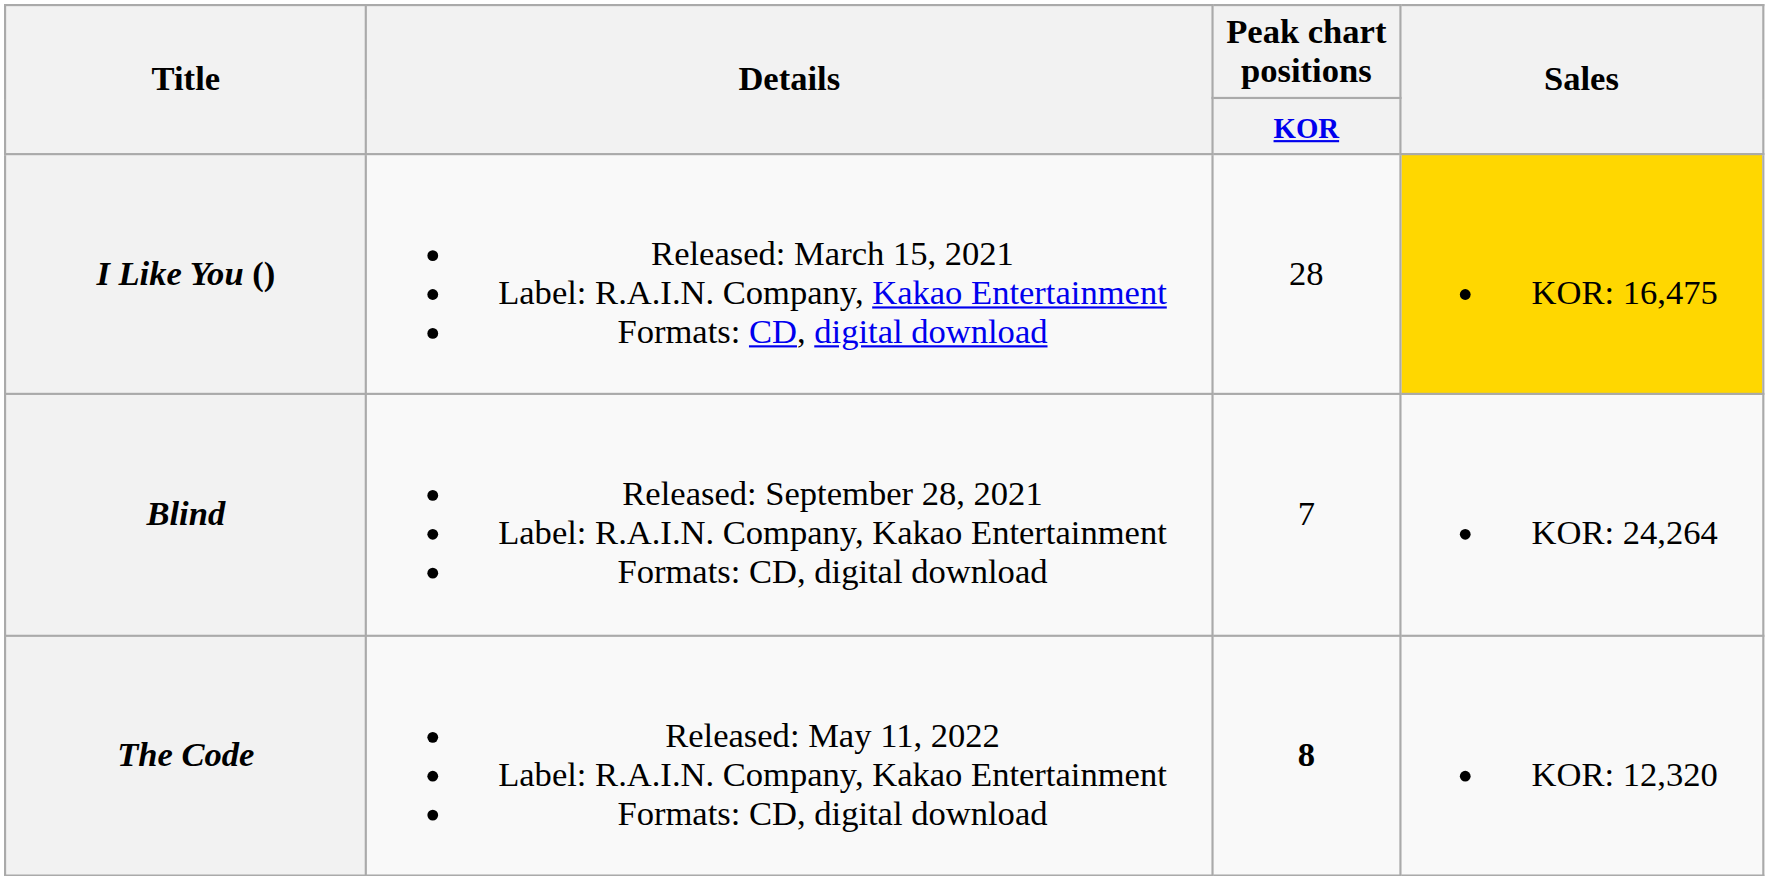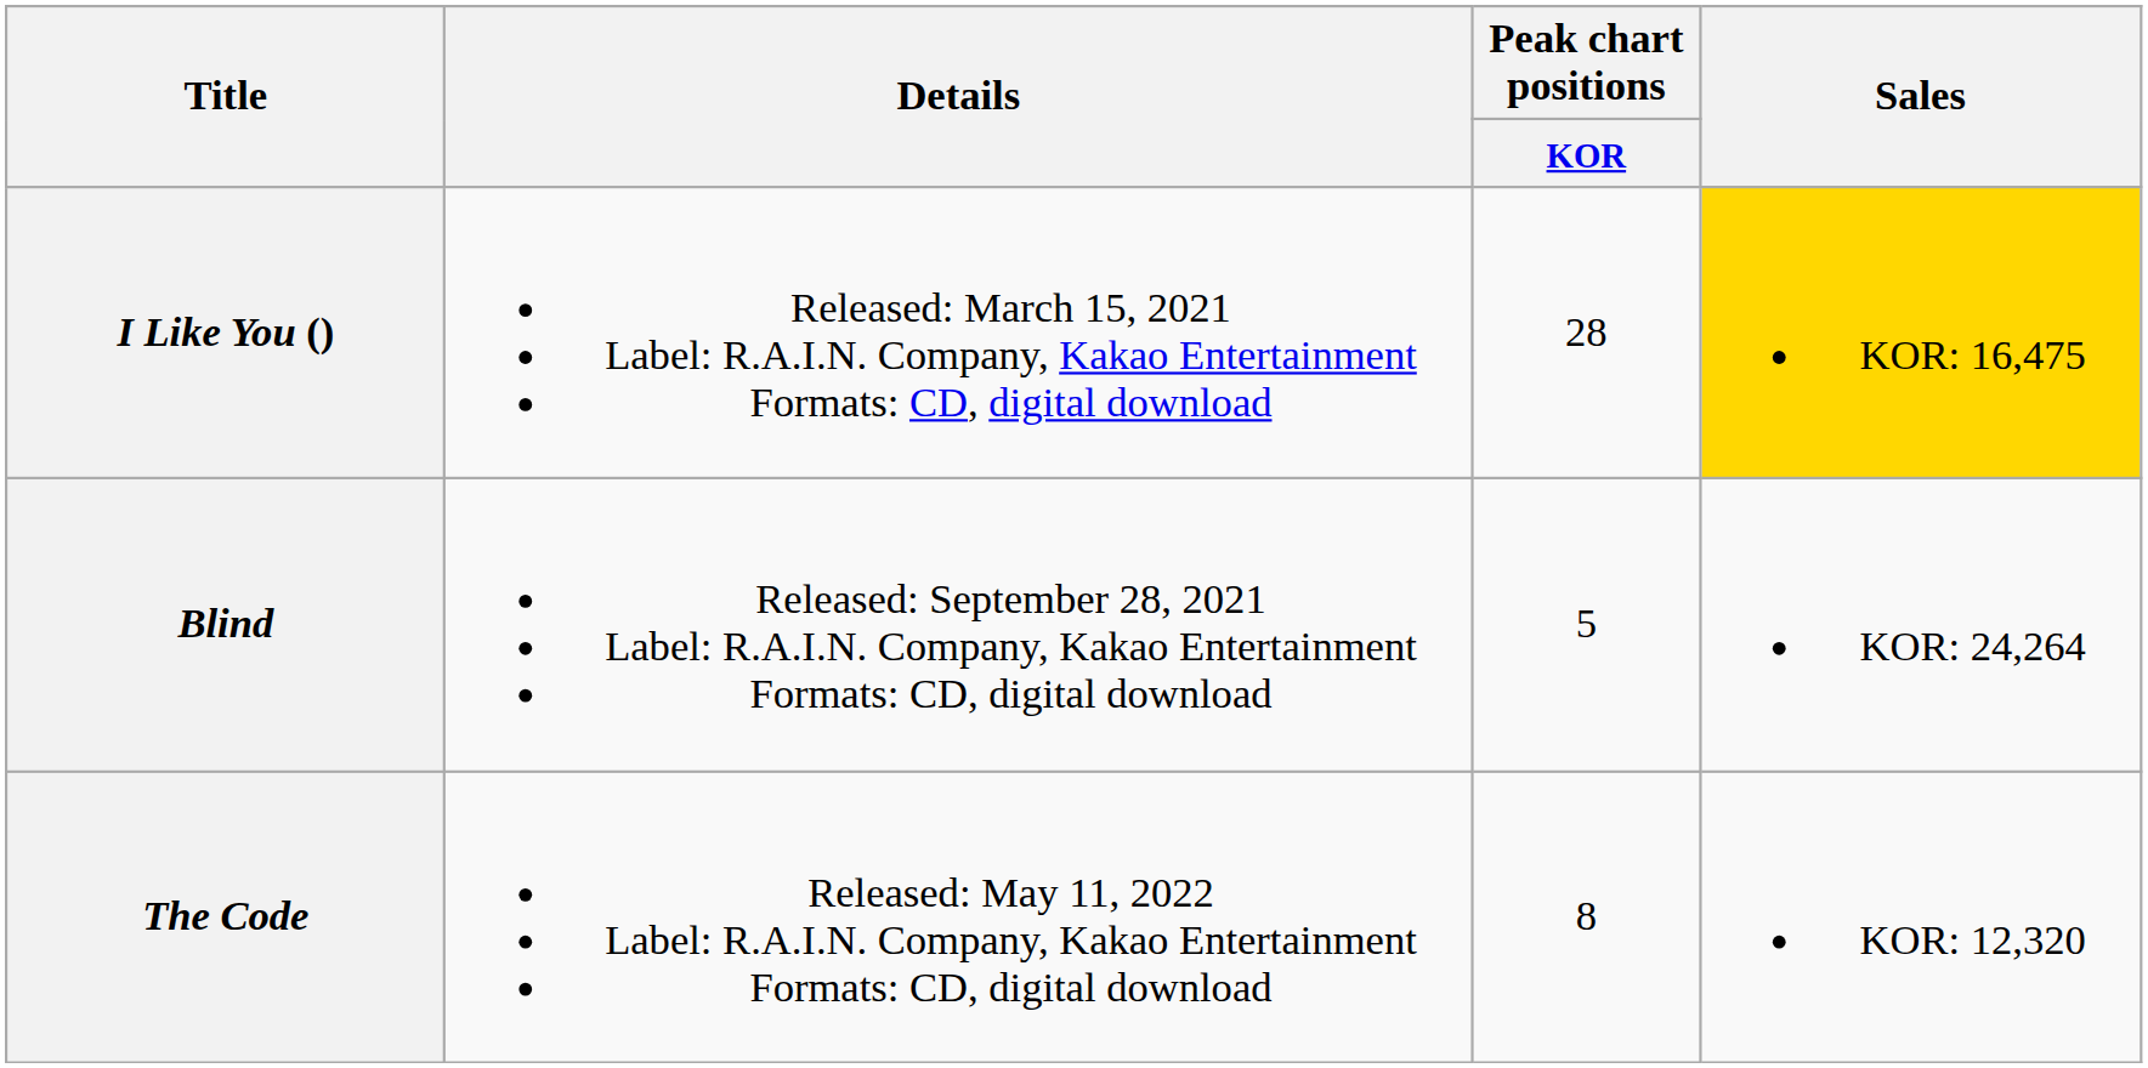Blind | Peak chart positions / KOR: 7 -> 5
The Code | Peak chart positions / KOR: bold -> normal
